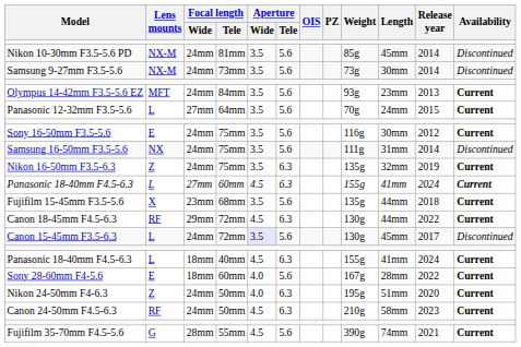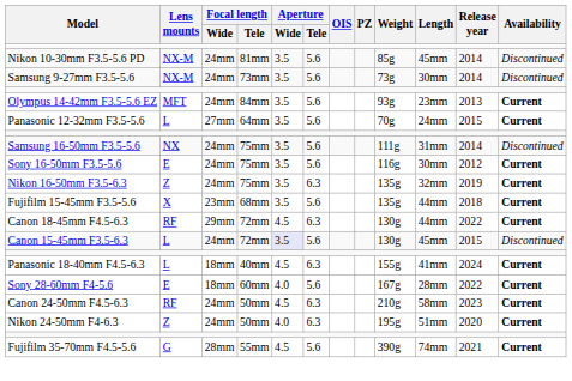rows swapped: Sony 16-50mm F3.5-5.6 <-> Samsung 16-50mm F3.5-5.6
- row: Panasonic 18-40mm F4.5-6.3 | L | 27mm | 60mm | 4.5 | 6.3 | 155g | 41mm | 2024 | Current
Canon 15-45mm F3.5-6.3 | Release year: 2017 -> 2015
rows swapped: Nikon 24-50mm F4-6.3 <-> Canon 24-50mm F4.5-6.3
